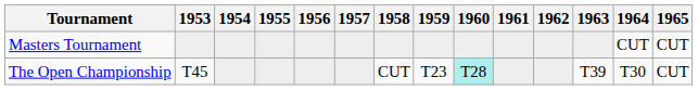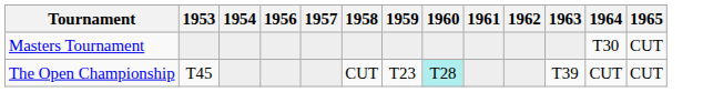- column: 1955
Masters Tournament | 1964: CUT -> T30
The Open Championship | 1964: T30 -> CUT
